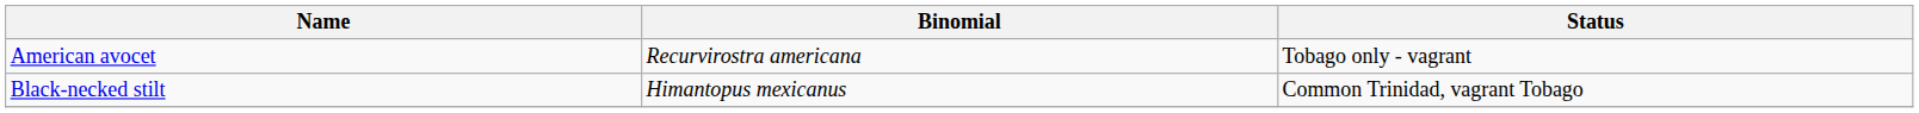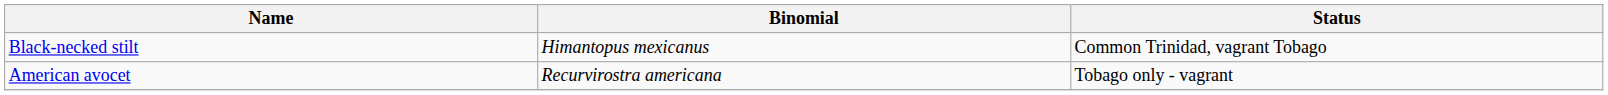rows swapped: Black-necked stilt <-> American avocet
